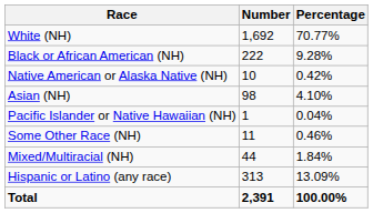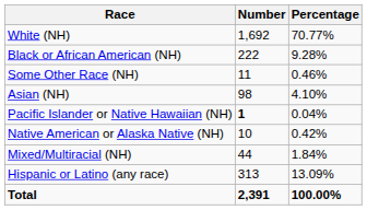rows swapped: Native American or Alaska Native (NH) <-> Some Other Race (NH)
Pacific Islander or Native Hawaiian (NH) | Number: normal -> bold
